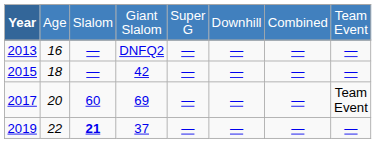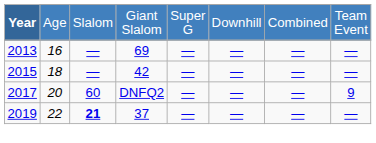2013 | column 4: DNFQ2 -> 69
2017 | column 4: 69 -> DNFQ2
2017 | column 8: Team Event -> 9
